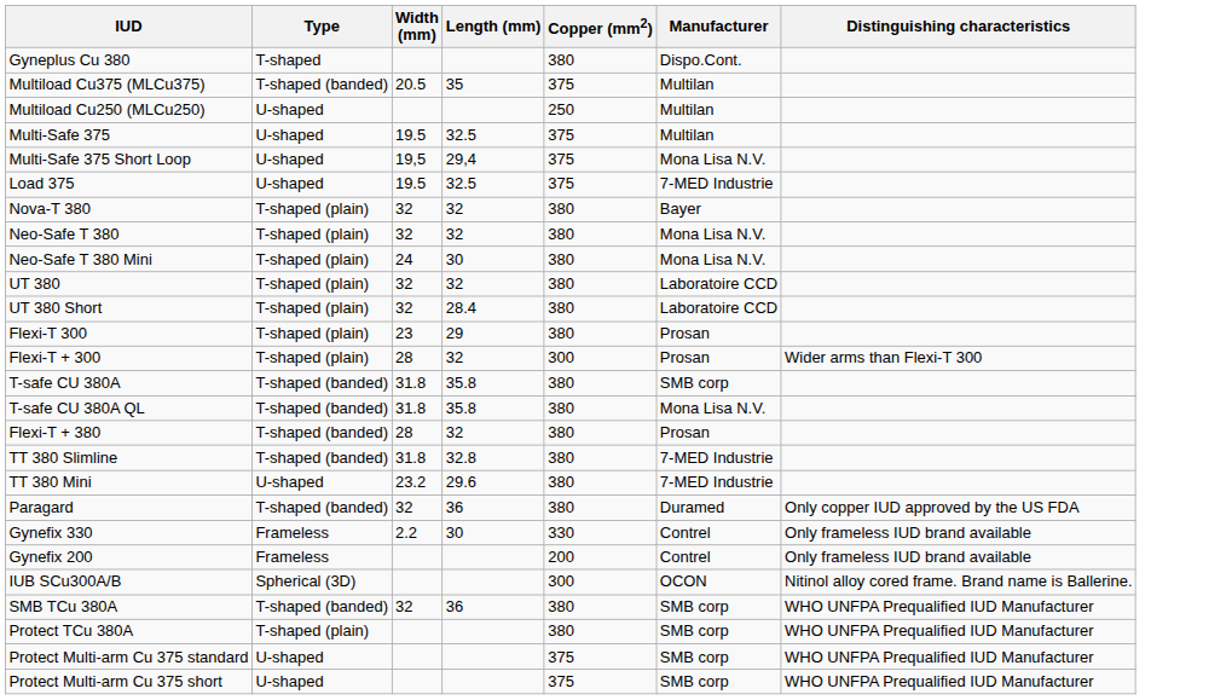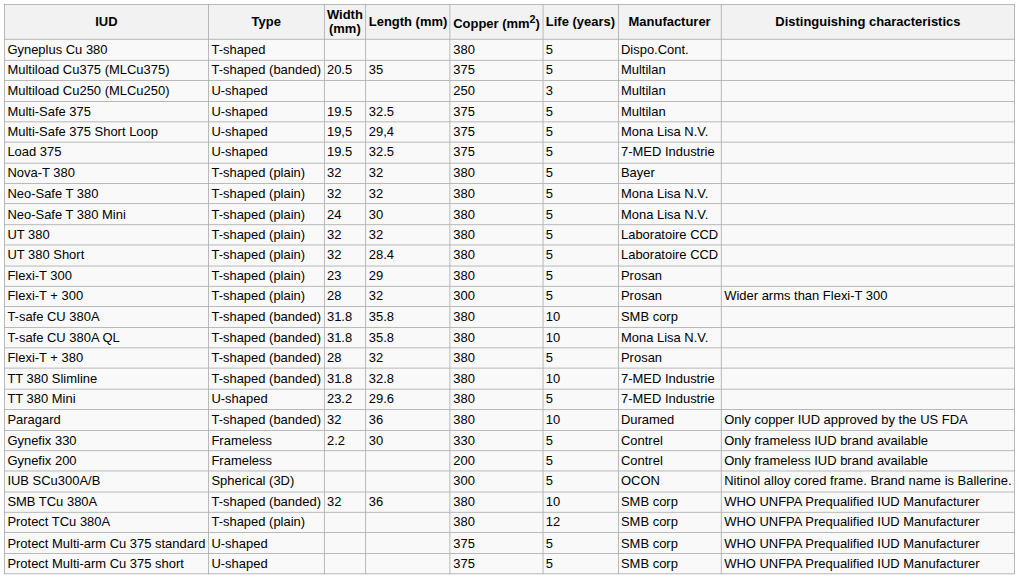+ column: Life (years) | 5 | 5 | 3 | 5 | 5 | 5 | 5 | 5 | 5 | 5 | 5 | 5 | 5 | 10 | 10 | 5 | 10 | 5 | 10 | 5 | 5 | 5 | 10 | 12 | 5 | 5
